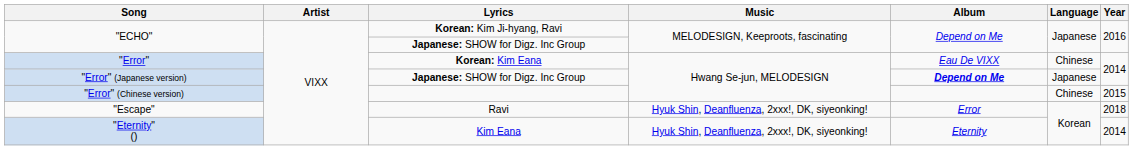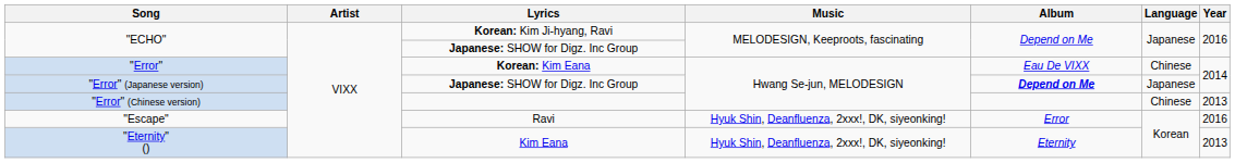"Error" (Chinese version) | Year: 2015 -> 2013
"Escape" | Year: 2018 -> 2016
"Eternity" () | Year: 2014 -> 2013
